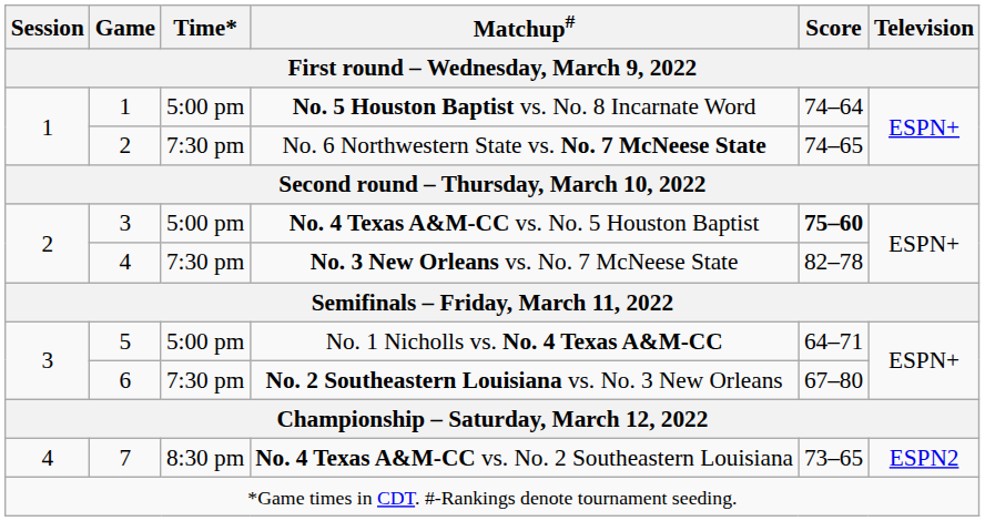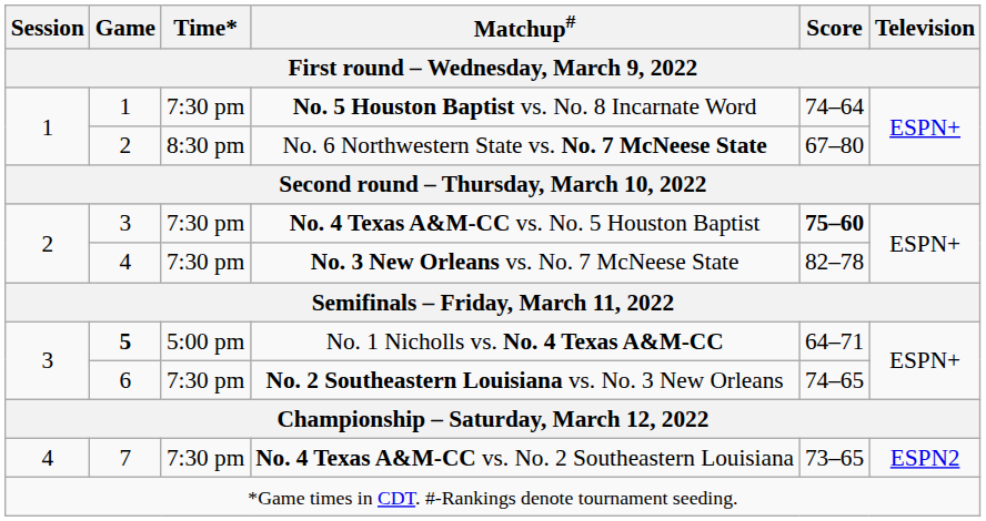No. 5 Houston Baptist vs. No. 8 Incarnate Word | Time*: 5:00 pm -> 7:30 pm
No. 6 Northwestern State vs. No. 7 McNeese State | Time*: 7:30 pm -> 8:30 pm
No. 6 Northwestern State vs. No. 7 McNeese State | Score: 74–65 -> 67–80
No. 4 Texas A&M-CC vs. No. 5 Houston Baptist | Time*: 5:00 pm -> 7:30 pm
No. 1 Nicholls vs. No. 4 Texas A&M-CC | Game: normal -> bold
No. 2 Southeastern Louisiana vs. No. 3 New Orleans | Score: 67–80 -> 74–65
No. 4 Texas A&M-CC vs. No. 2 Southeastern Louisiana | Time*: 8:30 pm -> 7:30 pm
